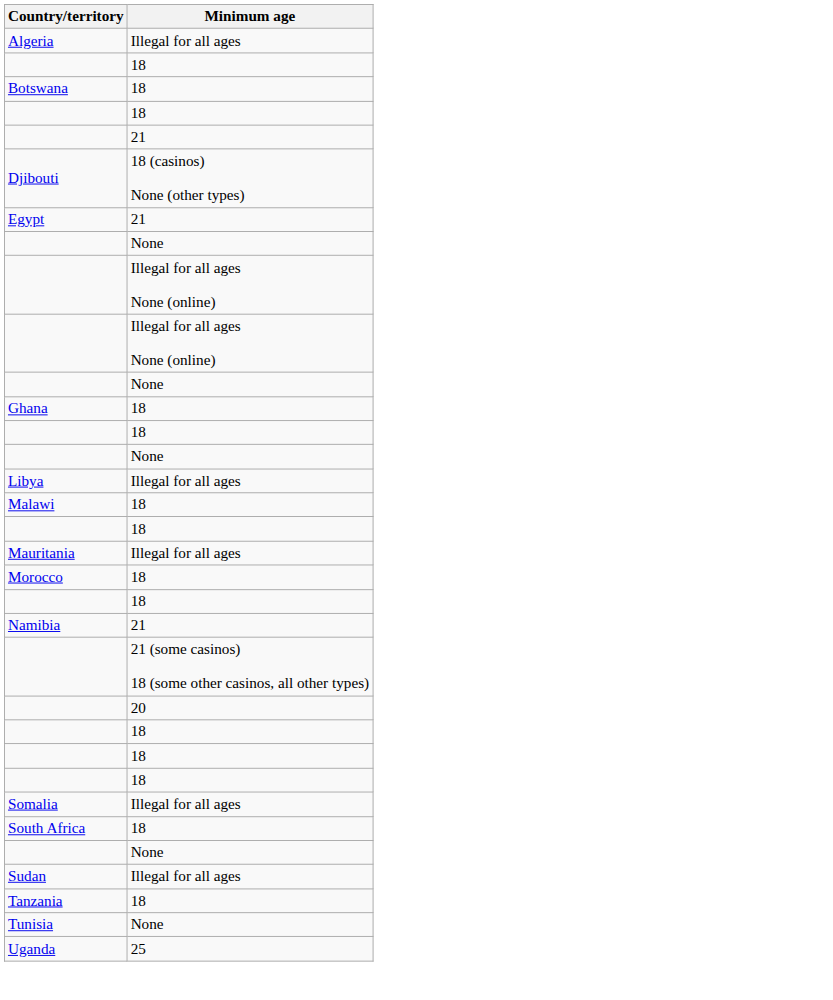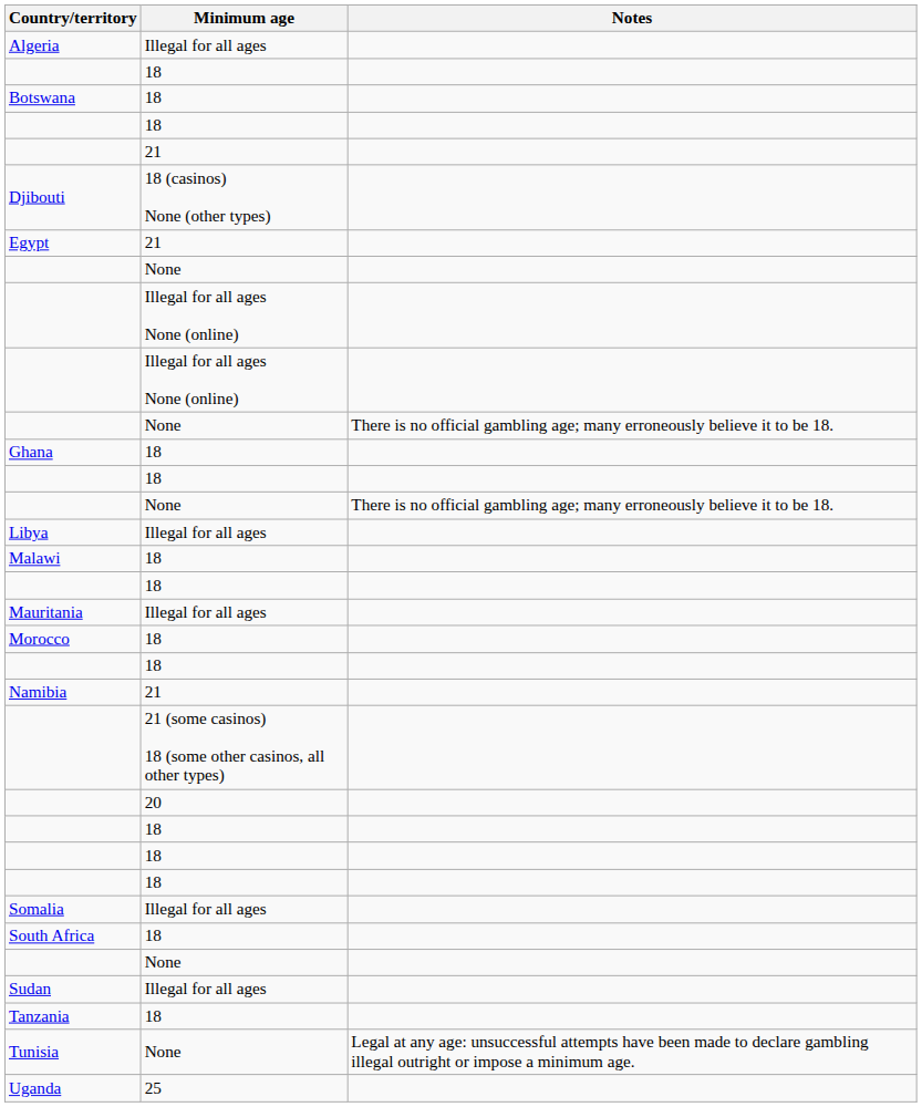+ column: Notes | There is no official gambling age; many erroneously believe it to be 18. | There is no official gambling age; many erroneously believe it to be 18. | Legal at any age: unsuccessful attempts have been made to declare gambling illegal outright or impose a minimum age.
